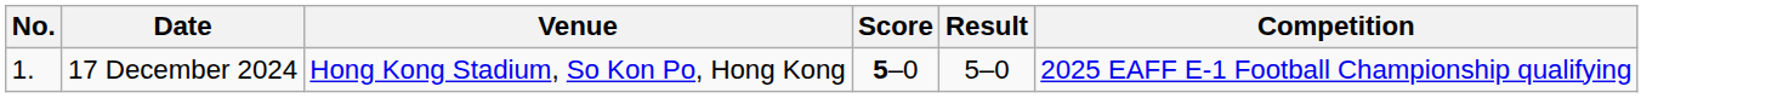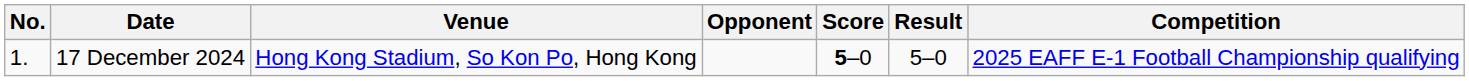+ column: Opponent
